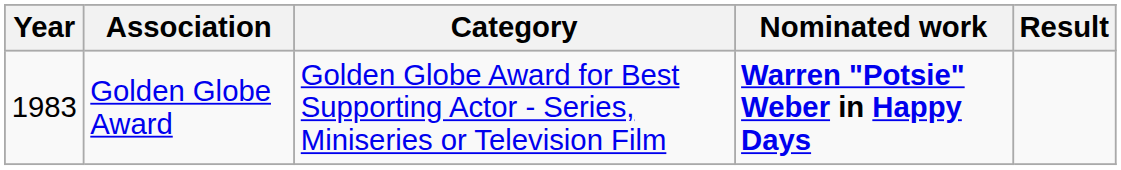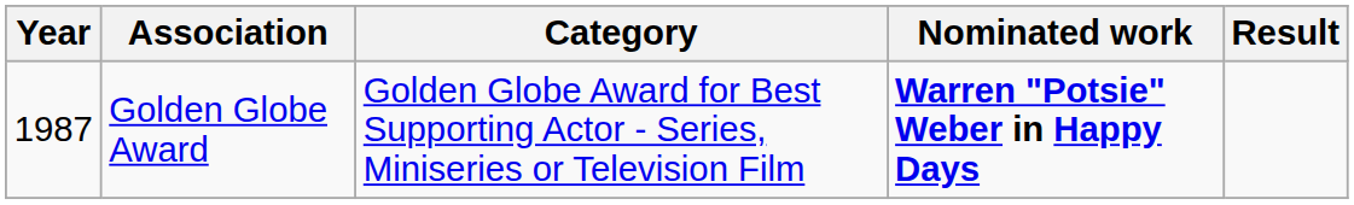Golden Globe Award | Year: 1983 -> 1987
